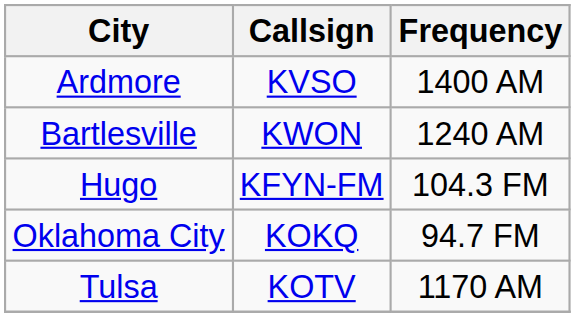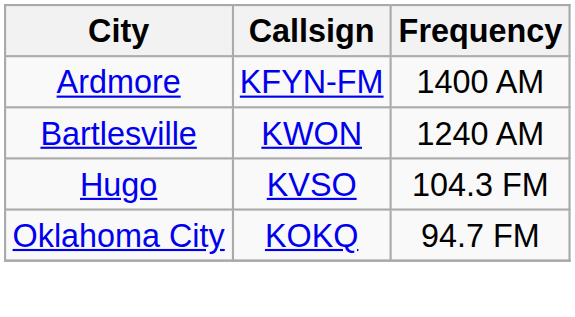Ardmore | Callsign: KVSO -> KFYN-FM
Hugo | Callsign: KFYN-FM -> KVSO
- row: Tulsa | KOTV | 1170 AM
